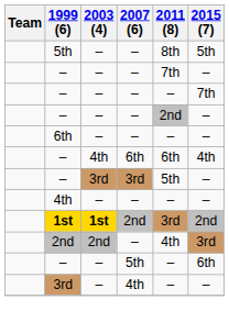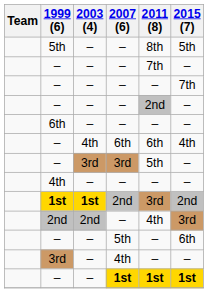+ row: – | – | 1st | 1st | 1st
